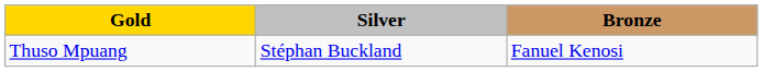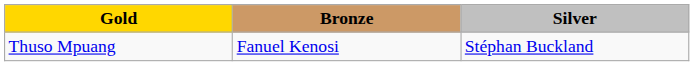columns swapped: Silver <-> Bronze
